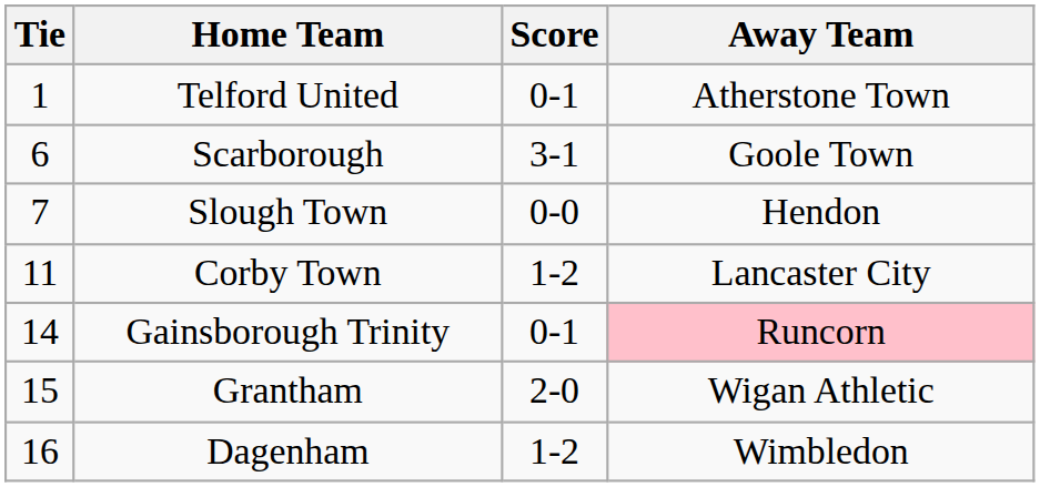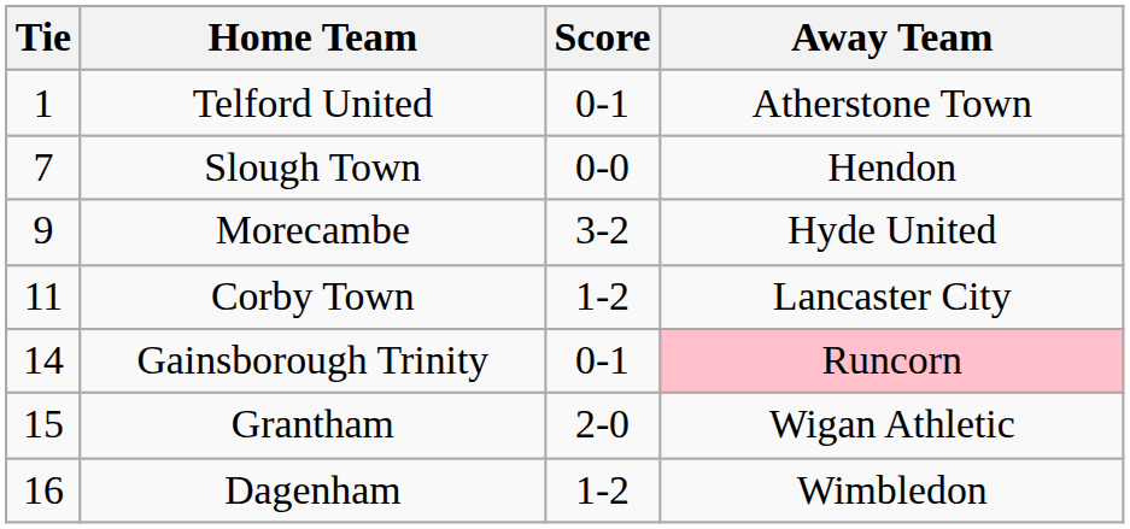- row: 6 | Scarborough | 3-1 | Goole Town
+ row: 9 | Morecambe | 3-2 | Hyde United
